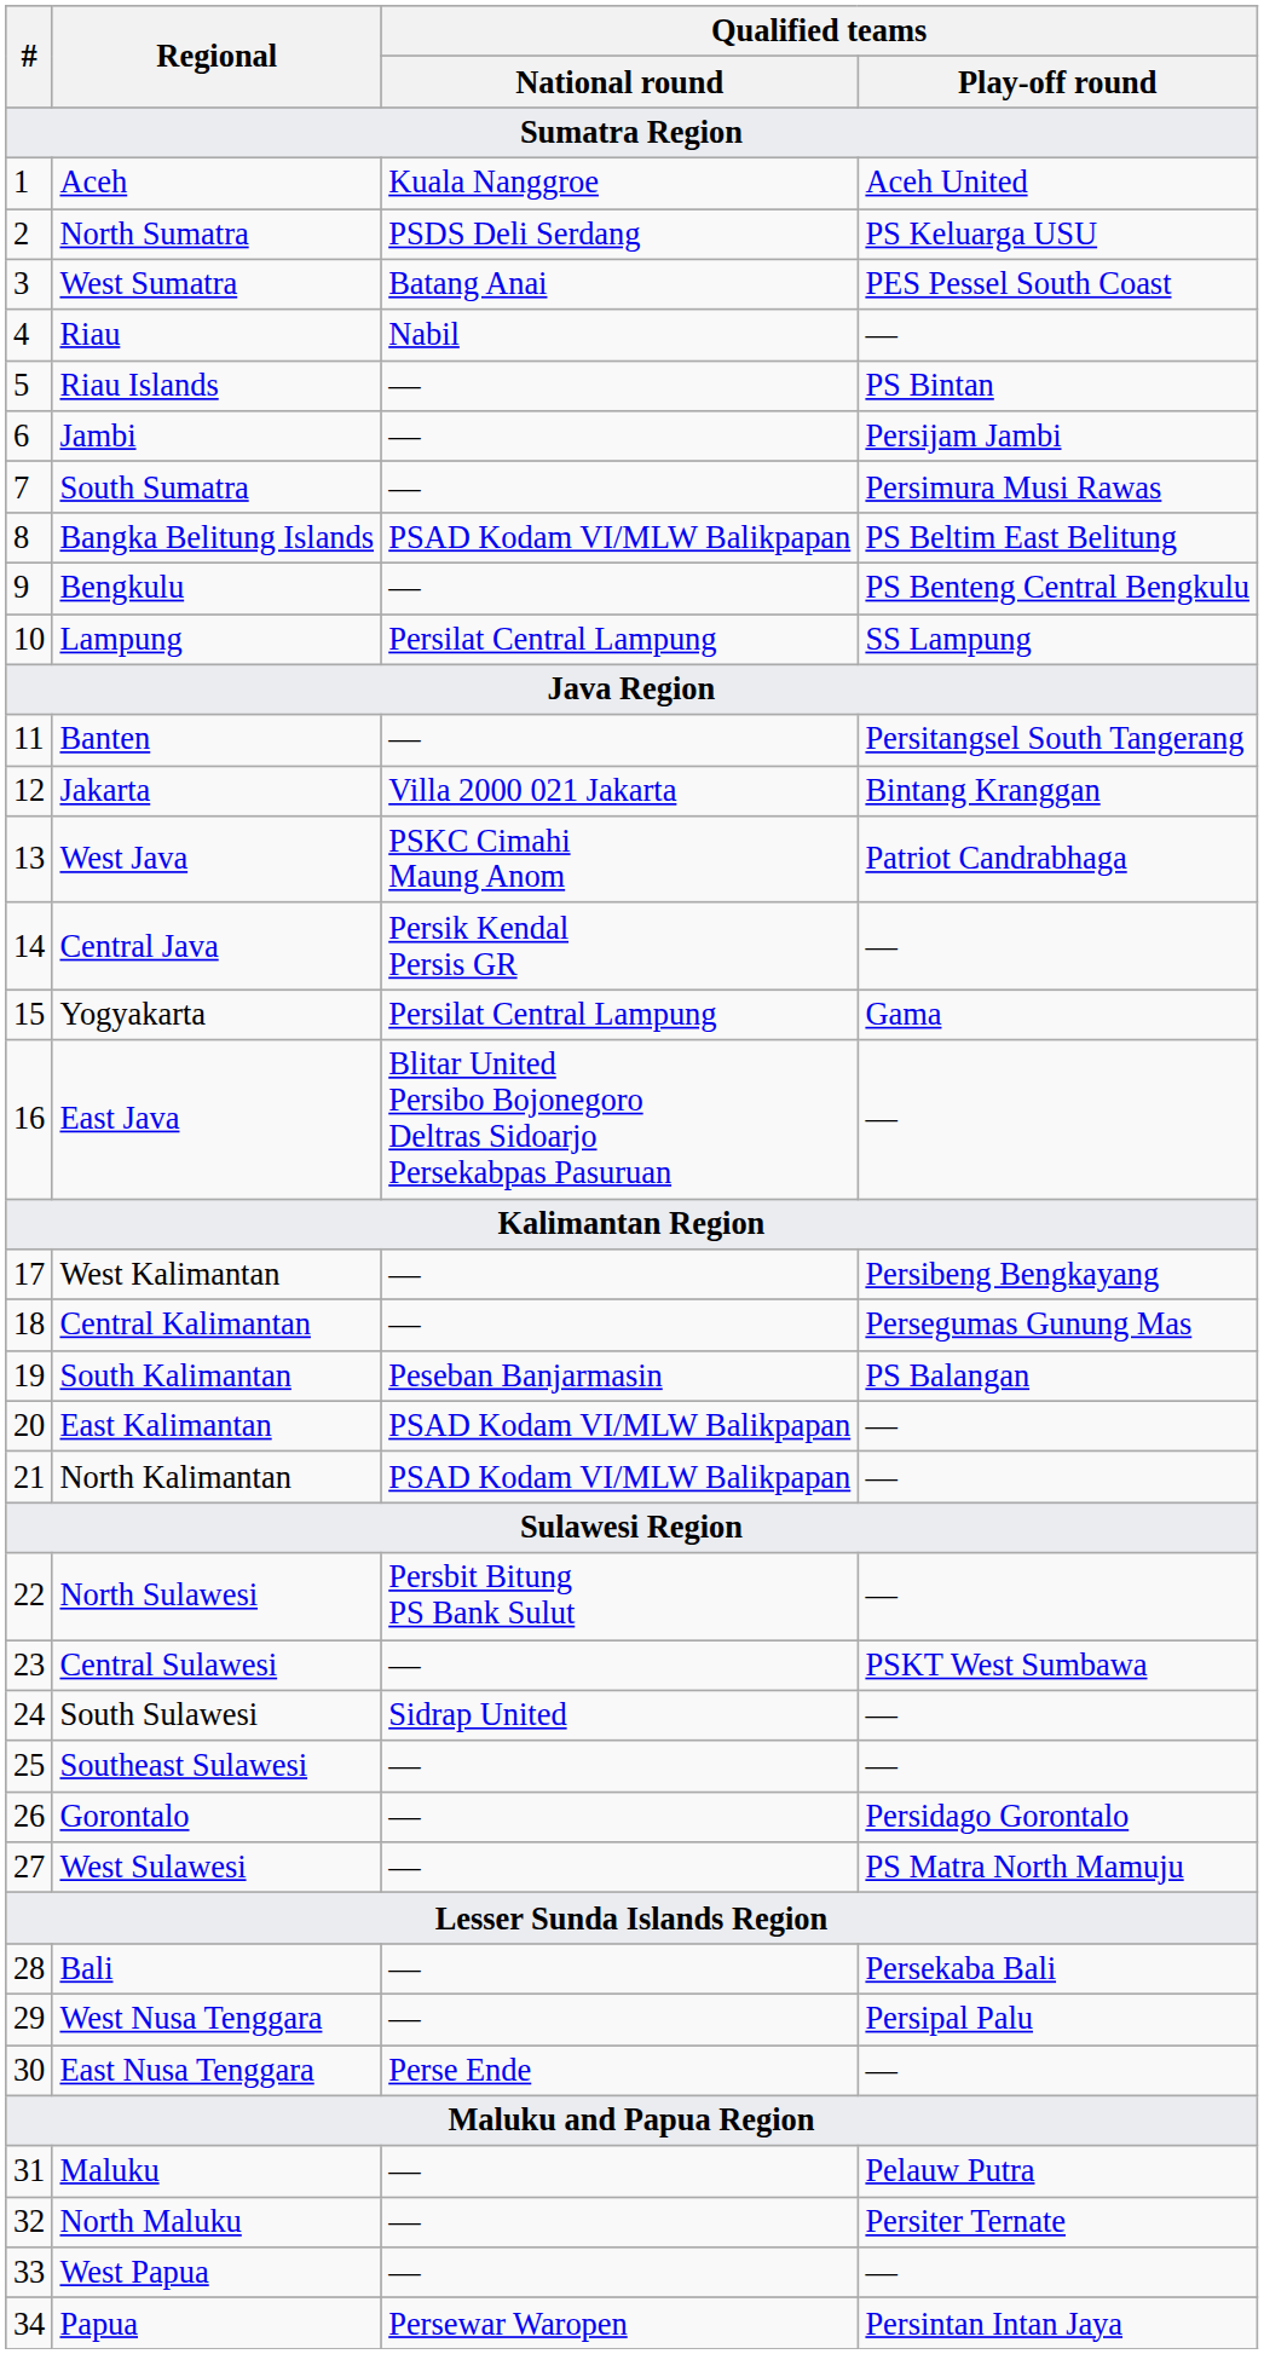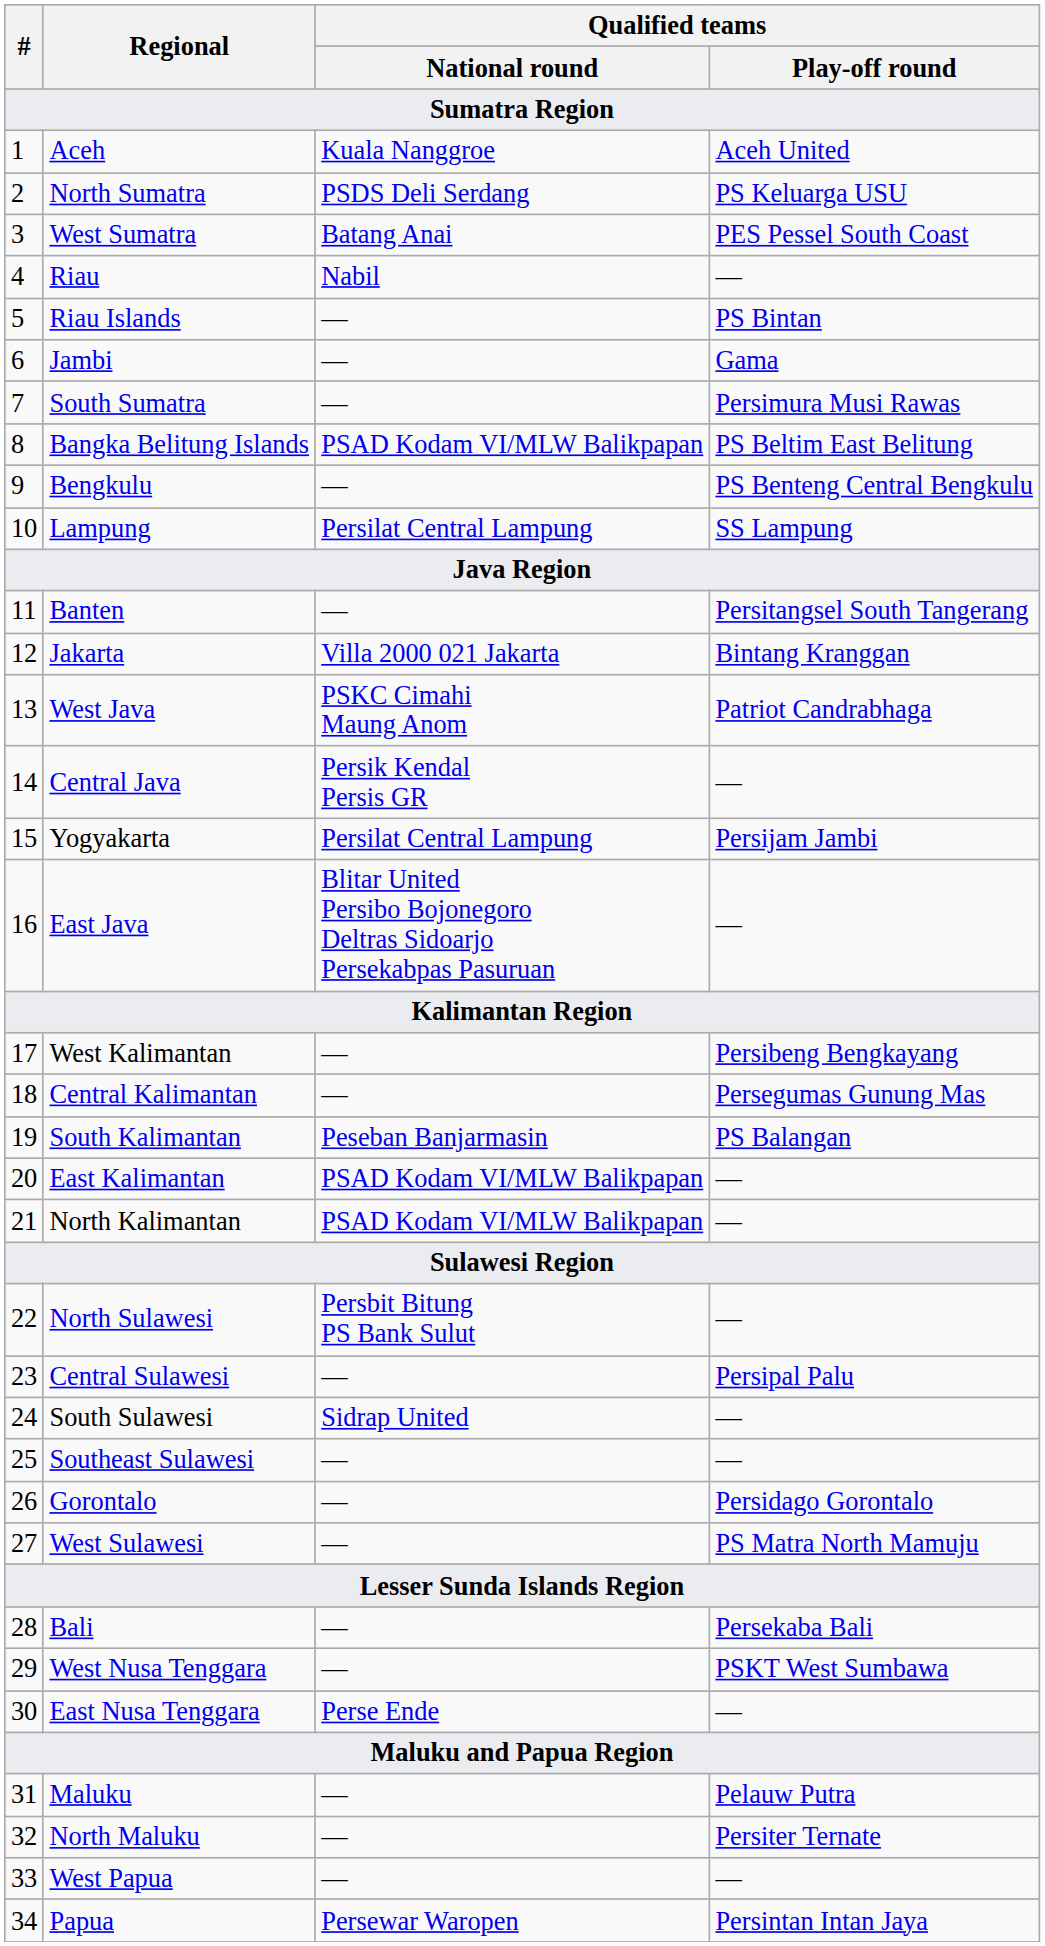Jambi | Qualified teams / Play-off round: Persijam Jambi -> Gama
Yogyakarta | Qualified teams / Play-off round: Gama -> Persijam Jambi
Central Sulawesi | Qualified teams / Play-off round: PSKT West Sumbawa -> Persipal Palu
West Nusa Tenggara | Qualified teams / Play-off round: Persipal Palu -> PSKT West Sumbawa
